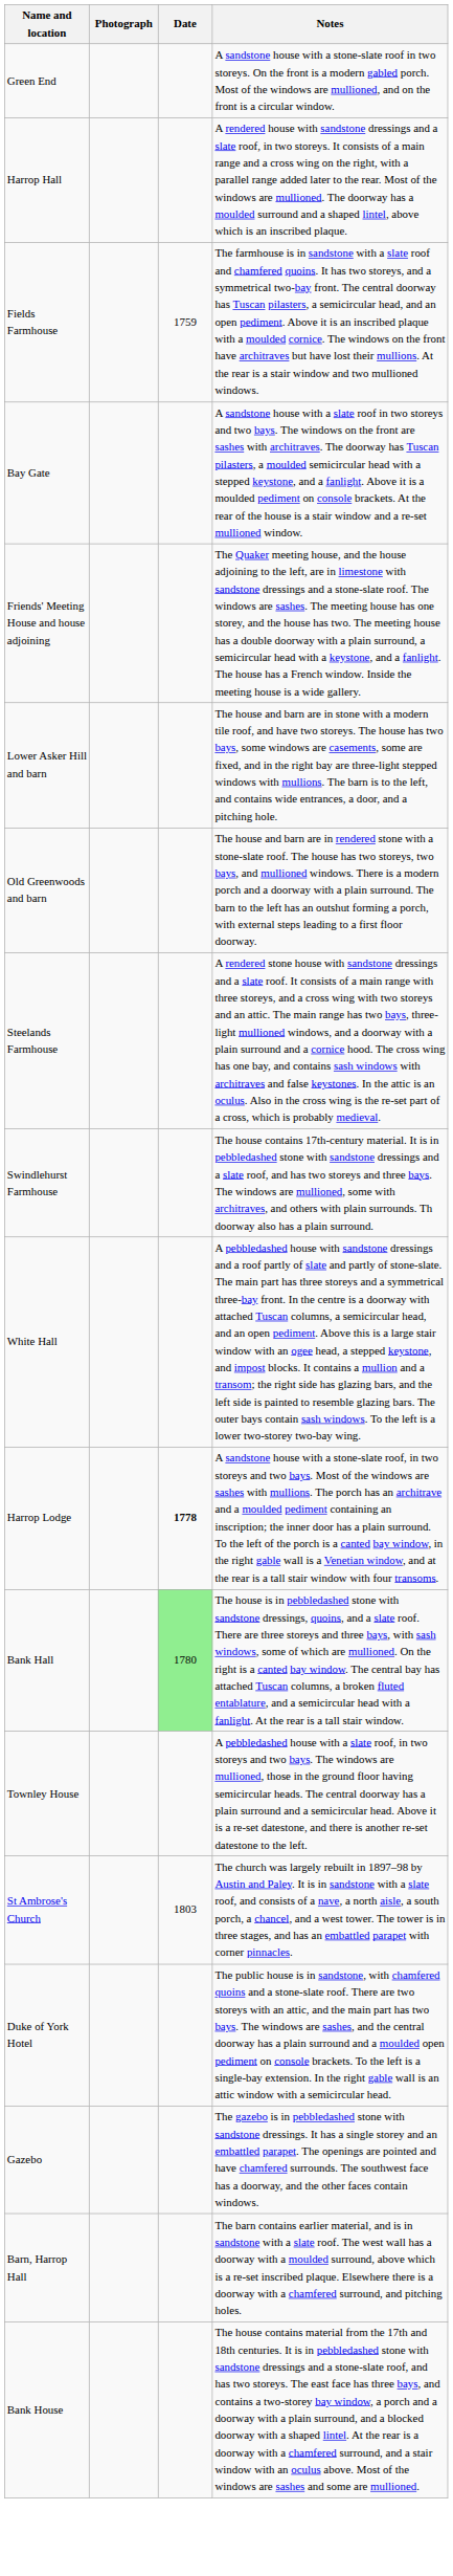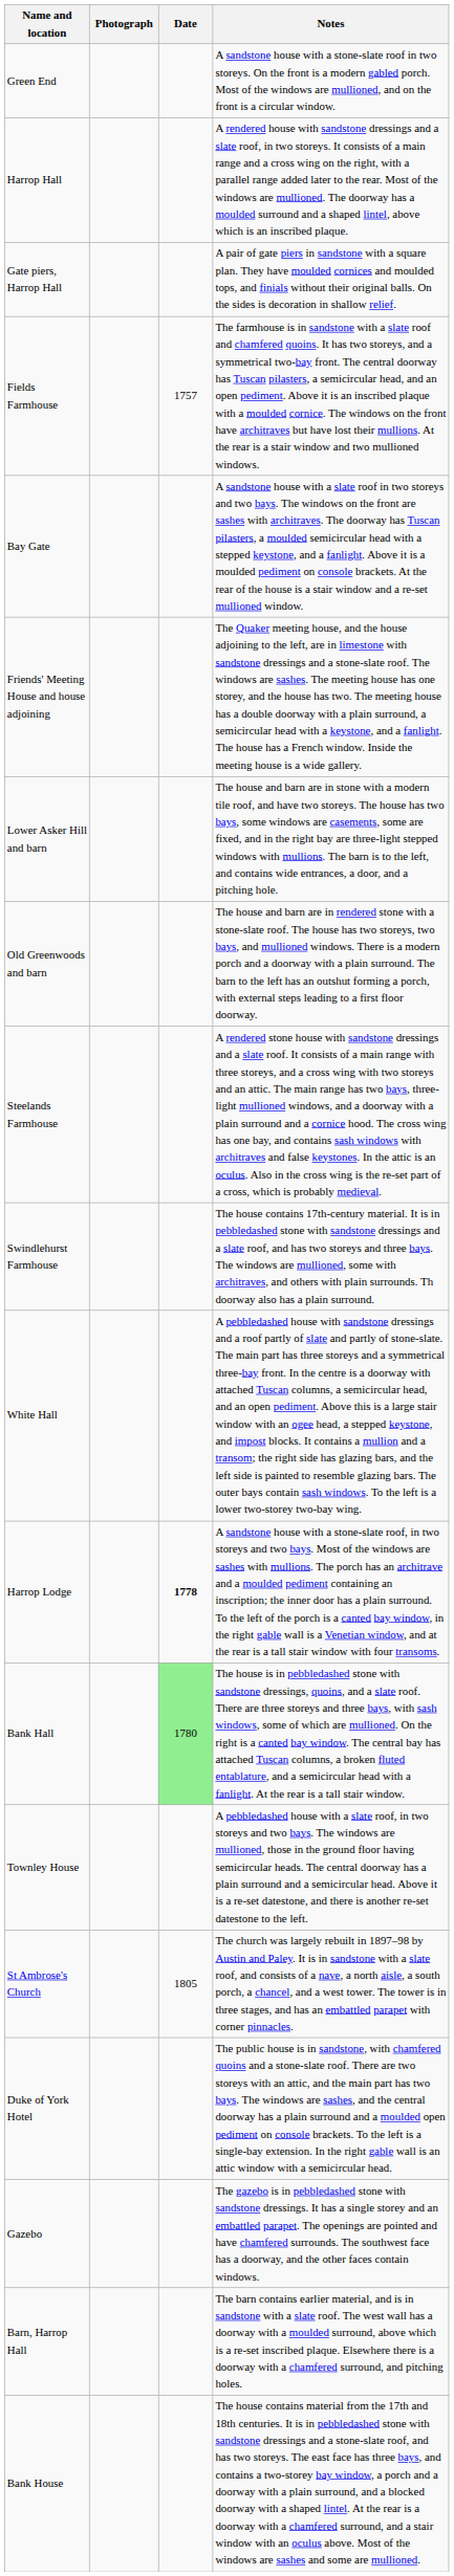+ row: Gate piers, Harrop Hall | A pair of gate piers in sandstone with a square plan. They have moulded cornices and moulded tops, and finials without their original balls. On the sides is decoration in shallow relief.
Fields Farmhouse | Date: 1759 -> 1757
St Ambrose's Church | Date: 1803 -> 1805
